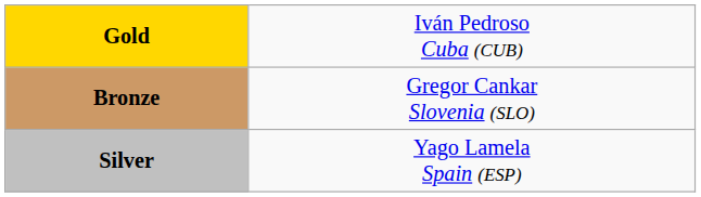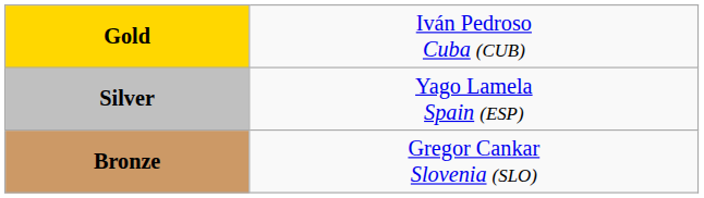rows swapped: Silver <-> Bronze
